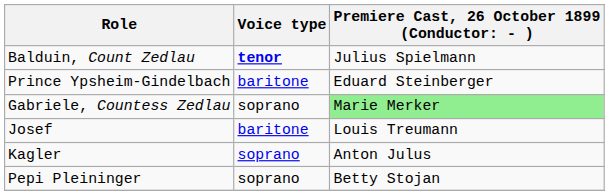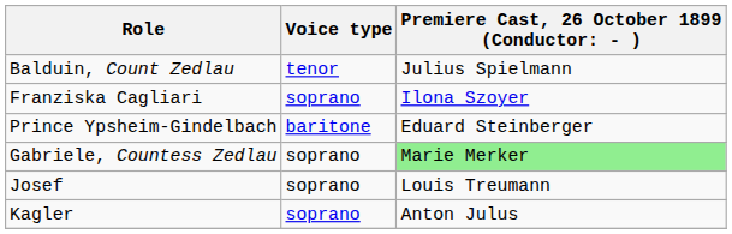Balduin, Count Zedlau | Voice type: bold -> normal
+ row: Franziska Cagliari | soprano | Ilona Szoyer
Josef | Voice type: baritone -> soprano
- row: Pepi Pleininger | soprano | Betty Stojan
